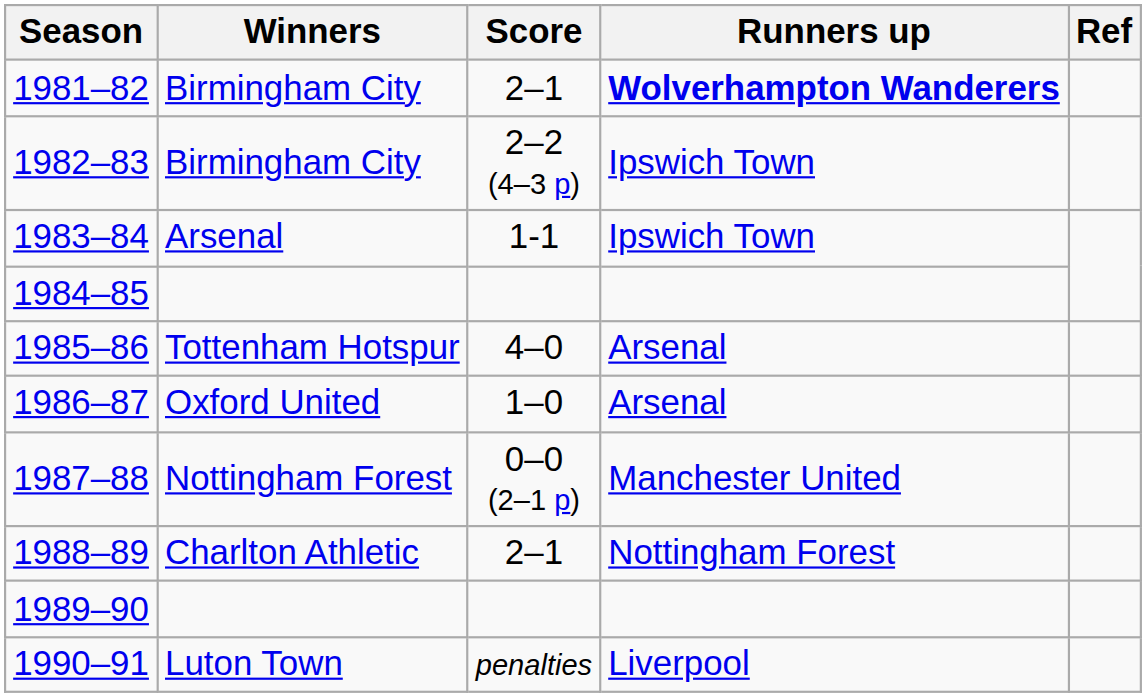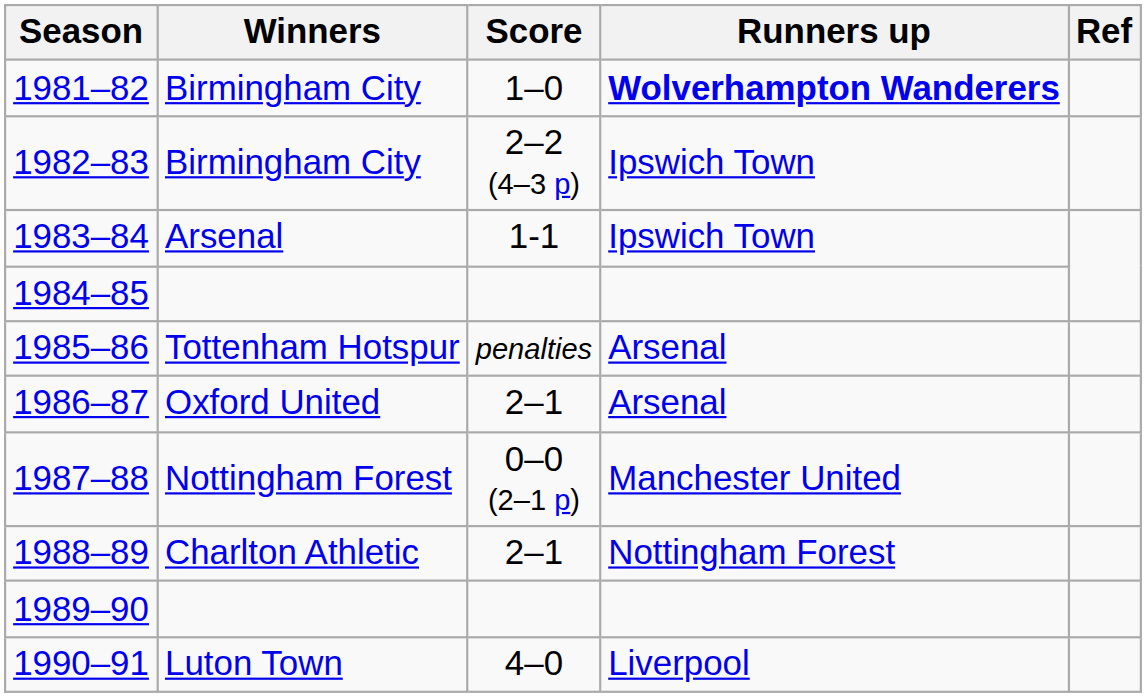1981–82 | Score: 2–1 -> 1–0
1985–86 | Score: 4–0 -> penalties
1986–87 | Score: 1–0 -> 2–1
1990–91 | Score: penalties -> 4–0
